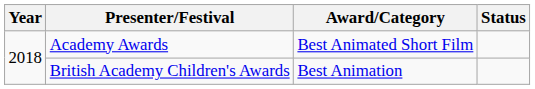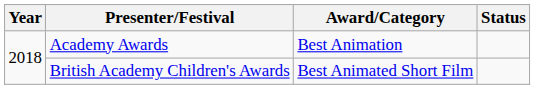Academy Awards | Award/Category: Best Animated Short Film -> Best Animation
British Academy Children's Awards | Award/Category: Best Animation -> Best Animated Short Film
